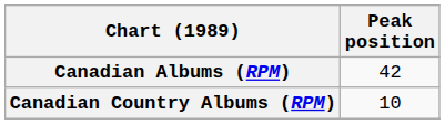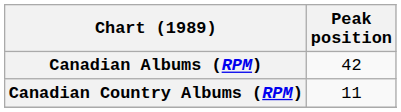Canadian Country Albums (RPM) | Peak position: 10 -> 11
